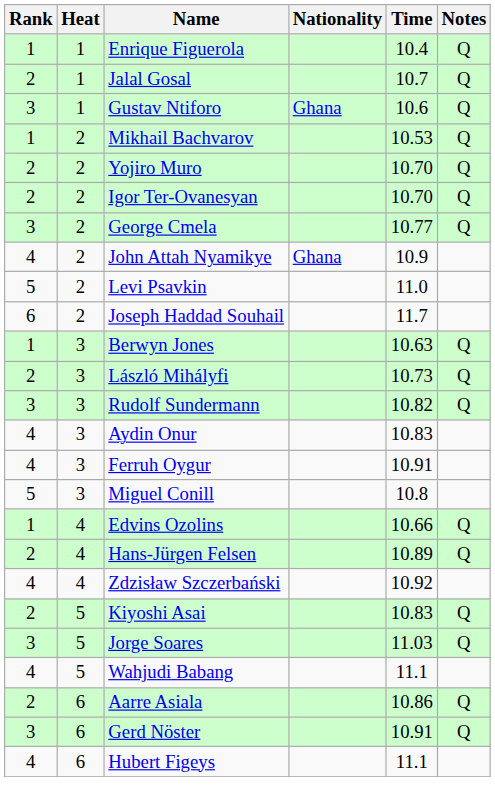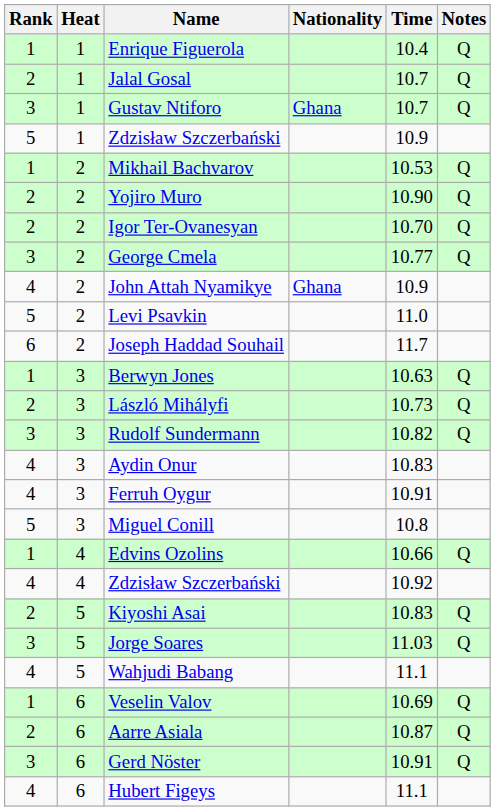Gustav Ntiforo | Time: 10.6 -> 10.7
+ row: 5 | 1 | Zdzisław Szczerbański | 10.9
Yojiro Muro | Time: 10.70 -> 10.90
- row: 2 | 4 | Hans-Jürgen Felsen | 10.89 | Q
+ row: 1 | 6 | Veselin Valov | 10.69 | Q
Aarre Asiala | Time: 10.86 -> 10.87
